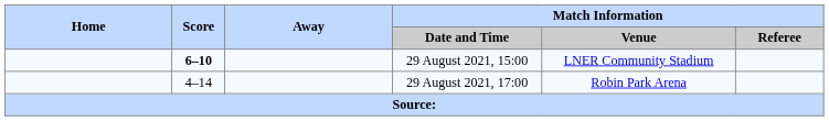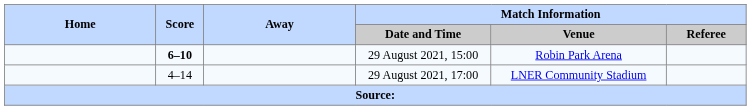29 August 2021, 15:00 | Match Information / Venue: LNER Community Stadium -> Robin Park Arena
29 August 2021, 17:00 | Match Information / Venue: Robin Park Arena -> LNER Community Stadium
